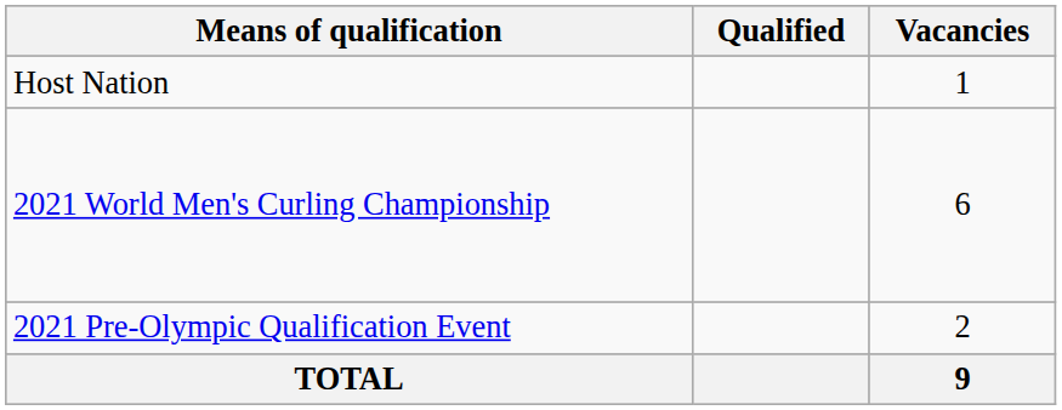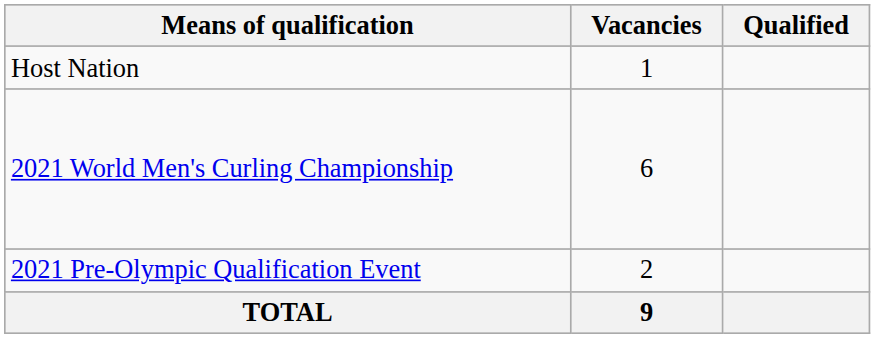columns swapped: Vacancies <-> Qualified
